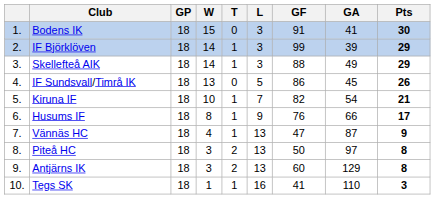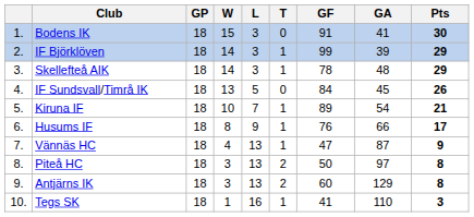columns swapped: T <-> L
Skellefteå AIK | GF: 88 -> 78
Skellefteå AIK | GA: 49 -> 48
IF Sundsvall/Timrå IK | GF: 86 -> 84
Kiruna IF | GF: 82 -> 89
